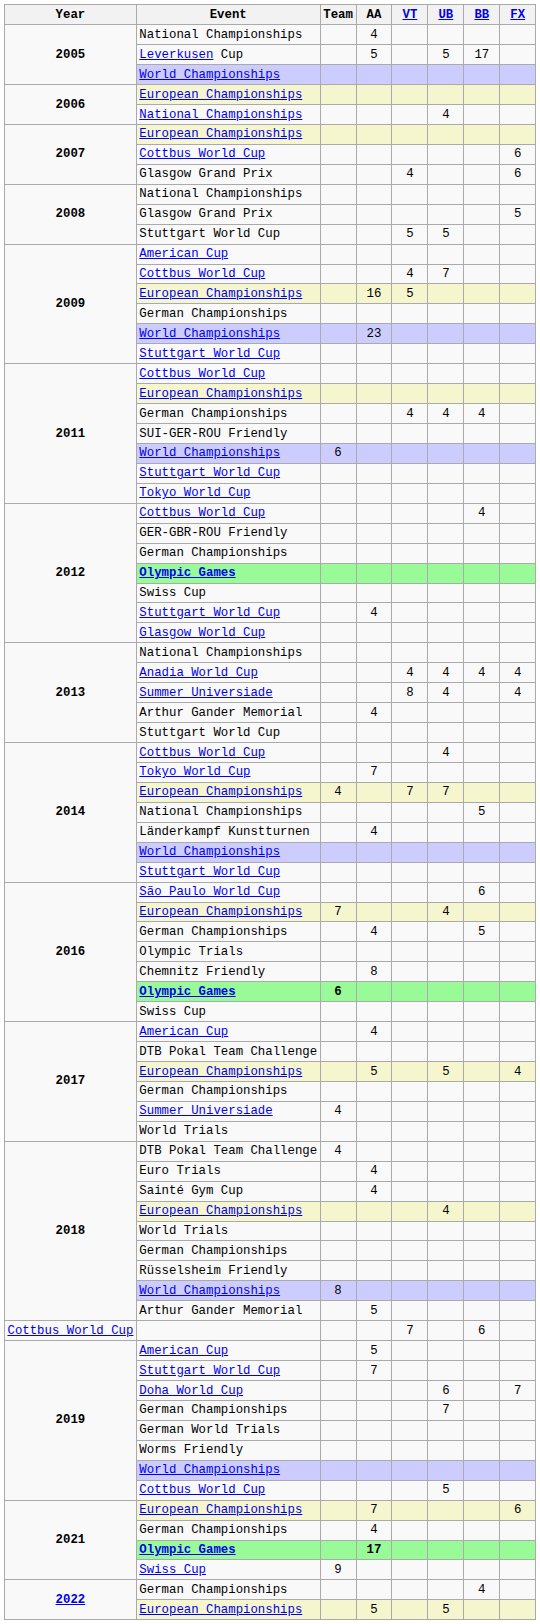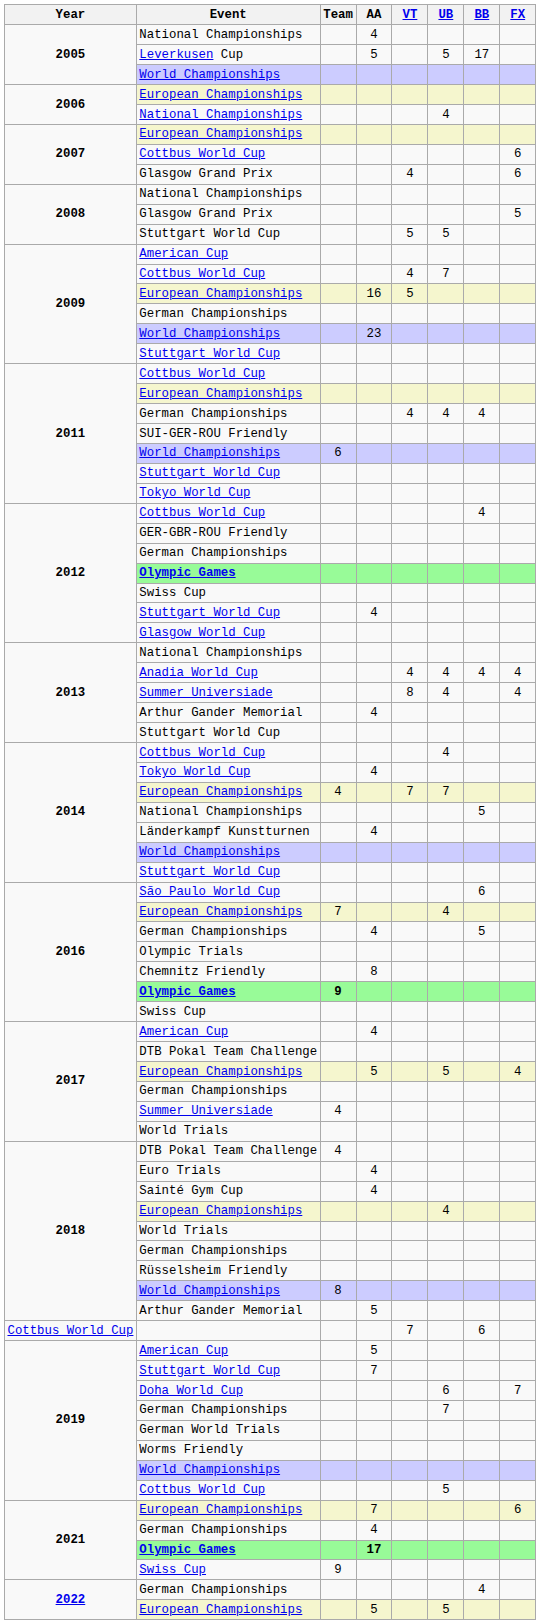2014 / Tokyo World Cup | AA: 7 -> 4
2016 / Olympic Games | Team: 6 -> 9
